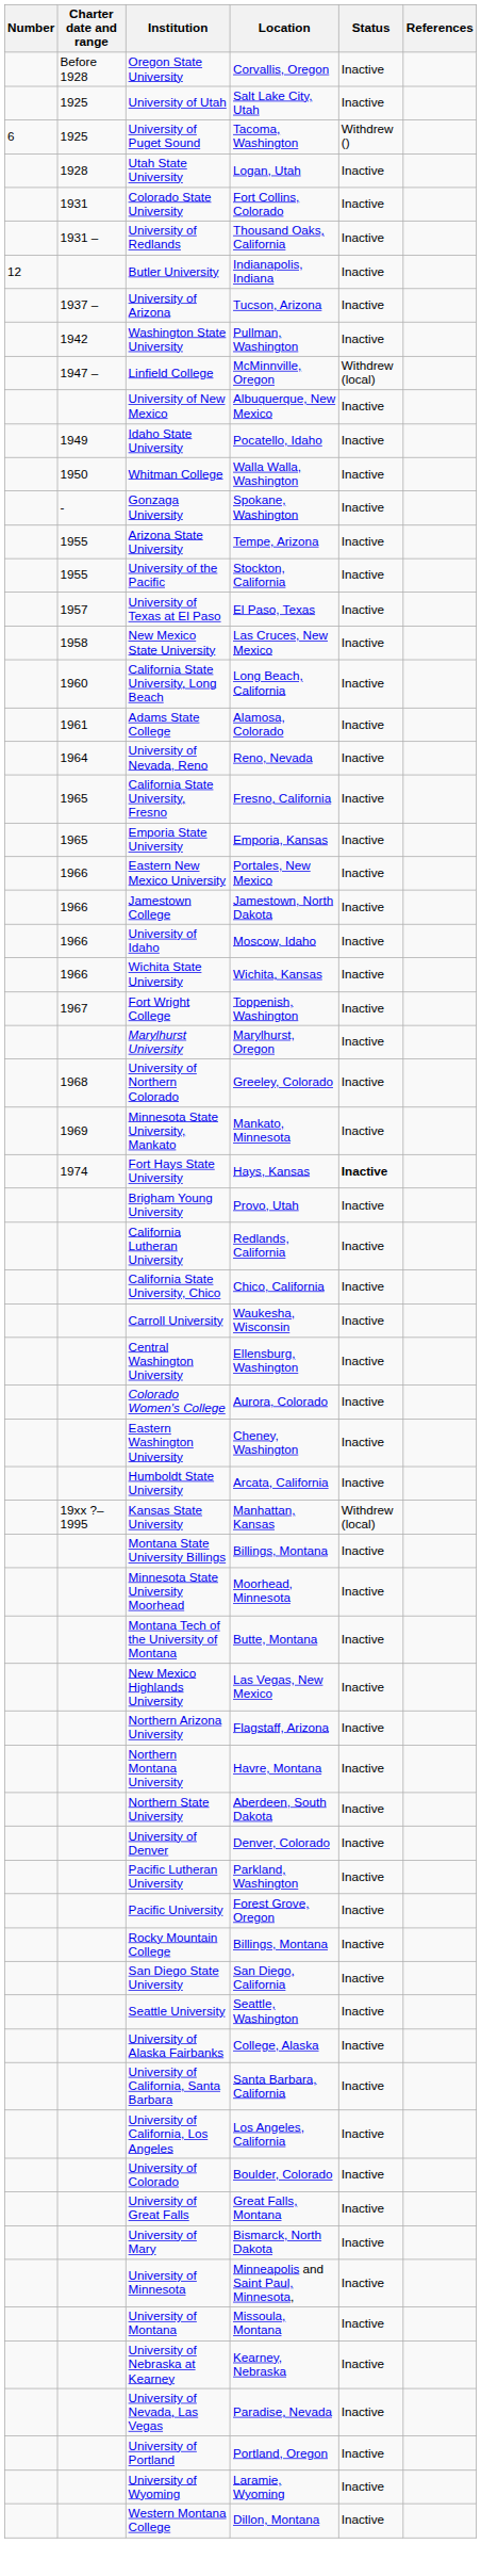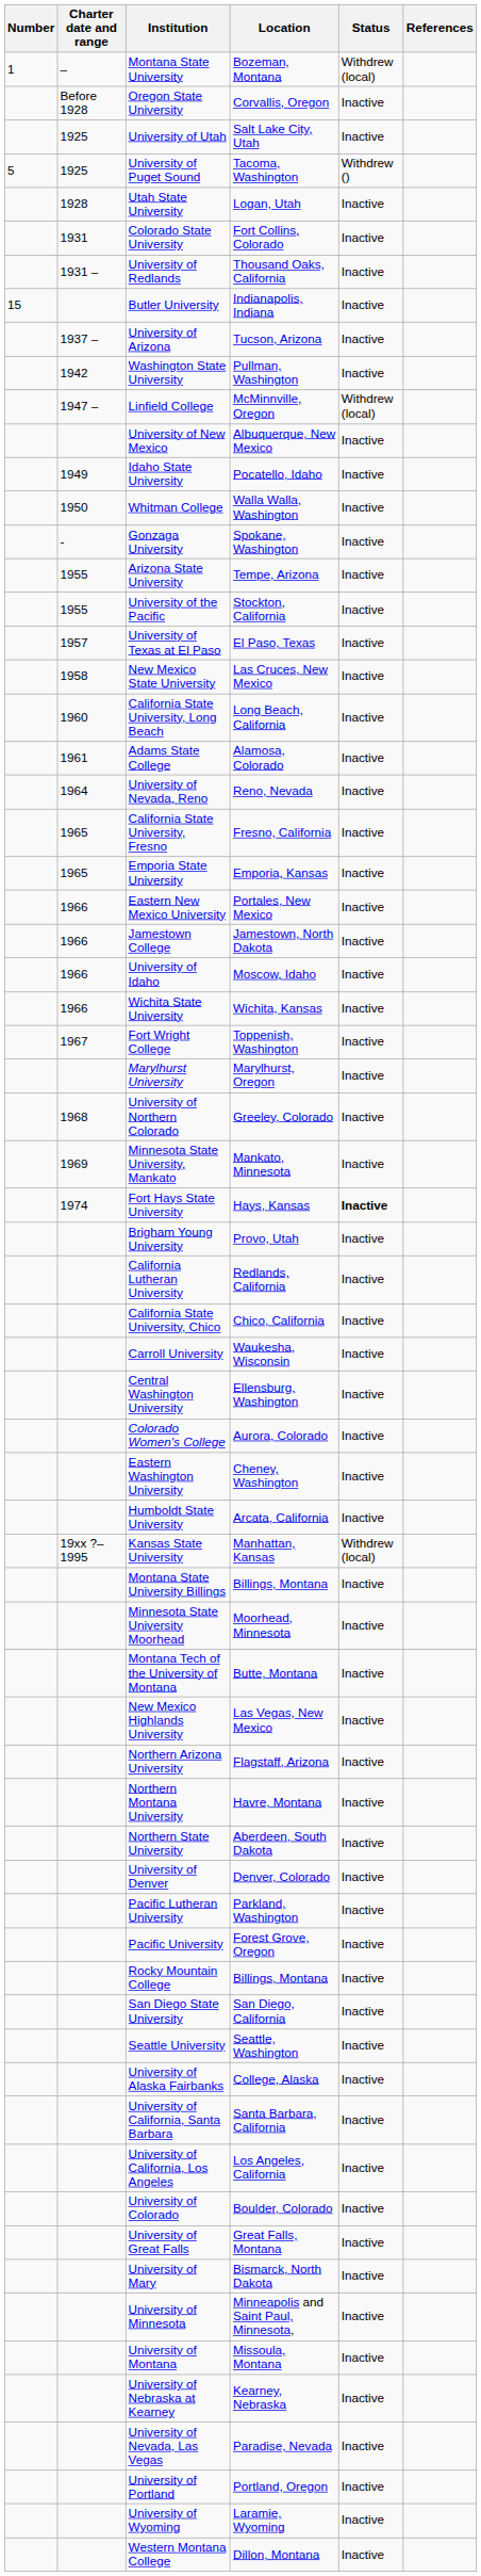+ row: 1 | – | Montana State University | Bozeman, Montana | Withdrew (local)
University of Puget Sound | Number: 6 -> 5
Butler University | Number: 12 -> 15
